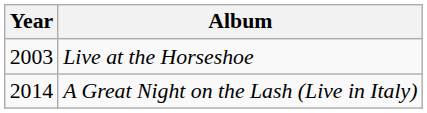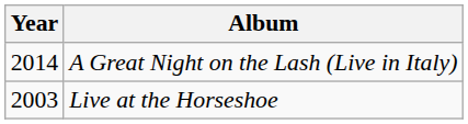rows swapped: Live at the Horseshoe <-> A Great Night on the Lash (Live in Italy)
